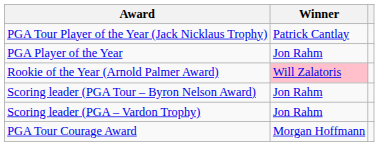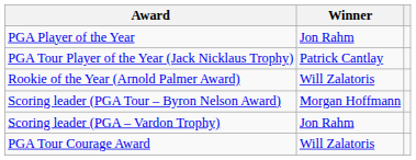rows swapped: PGA Tour Player of the Year (Jack Nicklaus Trophy) <-> PGA Player of the Year
Rookie of the Year (Arnold Palmer Award) | Winner: pink background -> no background
Scoring leader (PGA Tour – Byron Nelson Award) | Winner: Jon Rahm -> Morgan Hoffmann
PGA Tour Courage Award | Winner: Morgan Hoffmann -> Will Zalatoris
